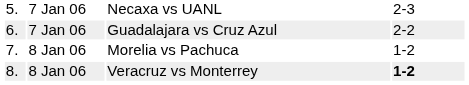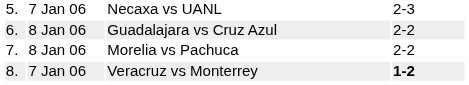Guadalajara vs Cruz Azul | column 2: 7 Jan 06 -> 8 Jan 06
Morelia vs Pachuca | column 4: 1-2 -> 2-2
Veracruz vs Monterrey | column 2: 8 Jan 06 -> 7 Jan 06
